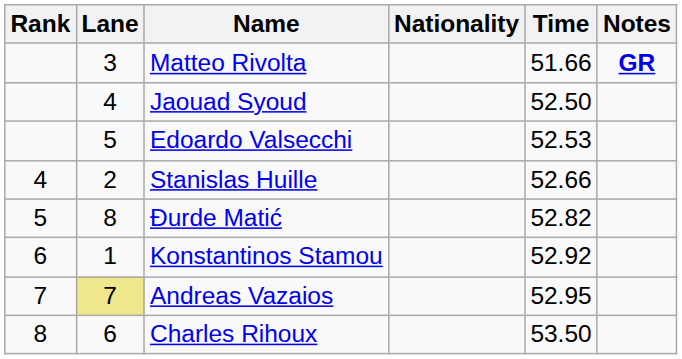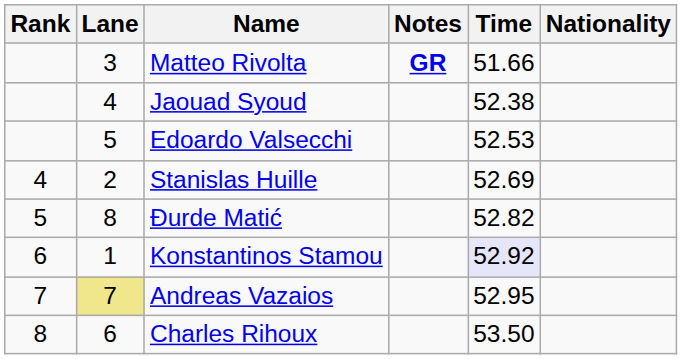columns swapped: Nationality <-> Notes
Jaouad Syoud | Time: 52.50 -> 52.38
Stanislas Huille | Time: 52.66 -> 52.69
Konstantinos Stamou | Time: no background -> lavender background
